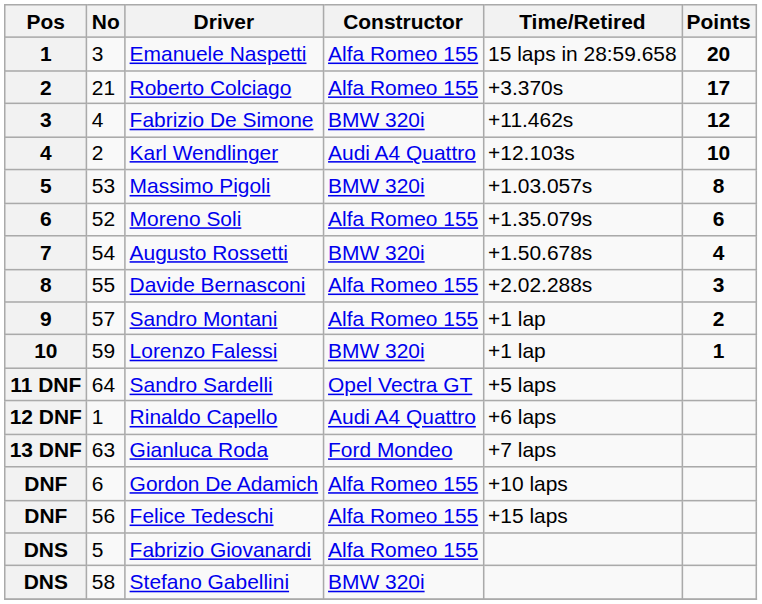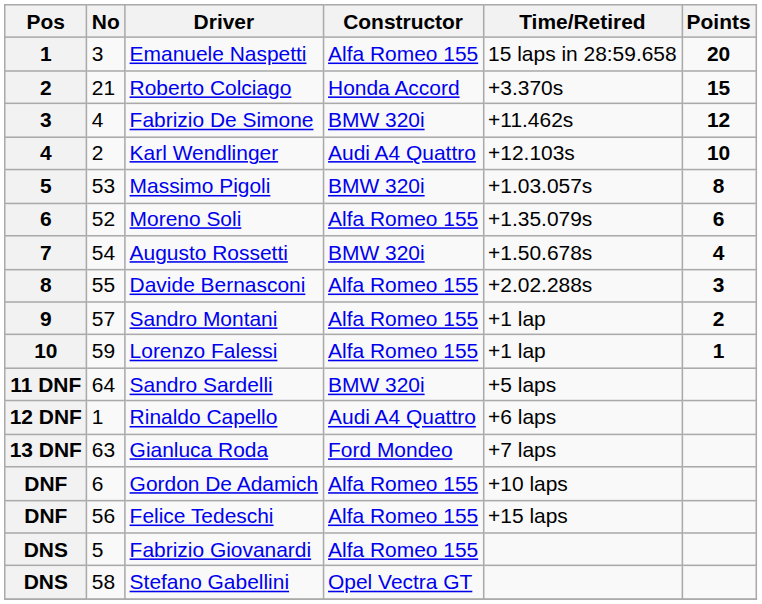Roberto Colciago | Constructor: Alfa Romeo 155 -> Honda Accord
Roberto Colciago | Points: 17 -> 15
Lorenzo Falessi | Constructor: BMW 320i -> Alfa Romeo 155
Sandro Sardelli | Constructor: Opel Vectra GT -> BMW 320i
Stefano Gabellini | Constructor: BMW 320i -> Opel Vectra GT
